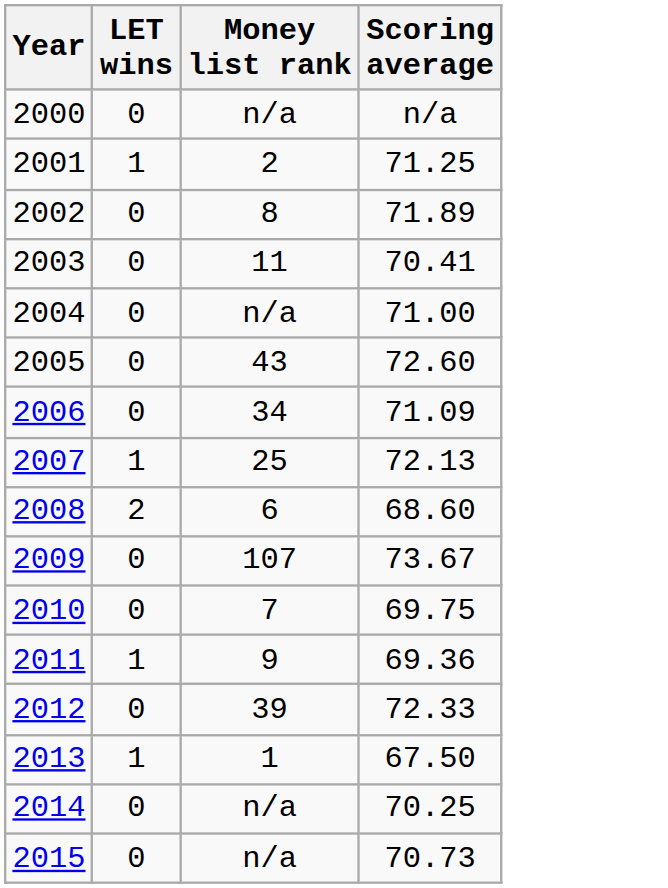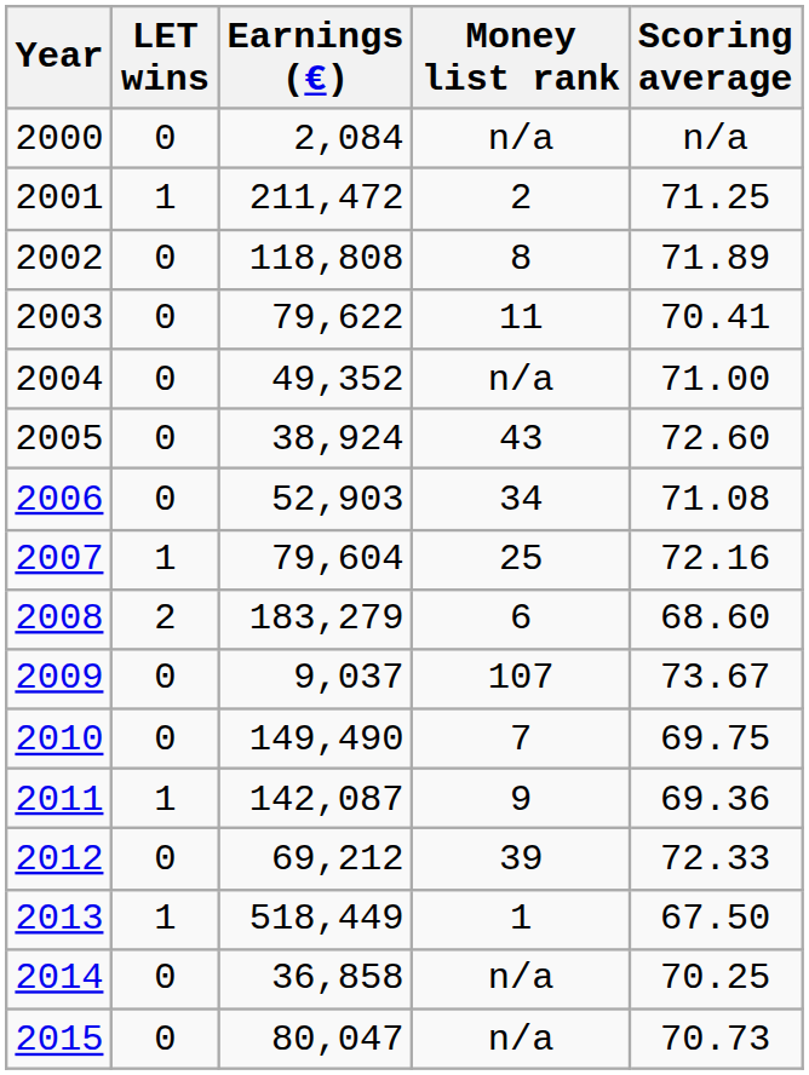+ column: Earnings (€) | 2,084 | 211,472 | 118,808 | 79,622 | 49,352 | 38,924 | 52,903 | 79,604 | 183,279 | 9,037 | 149,490 | 142,087 | 69,212 | 518,449 | 36,858 | 80,047
2006 | Scoring average: 71.09 -> 71.08
2007 | Scoring average: 72.13 -> 72.16
